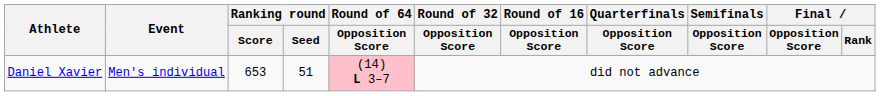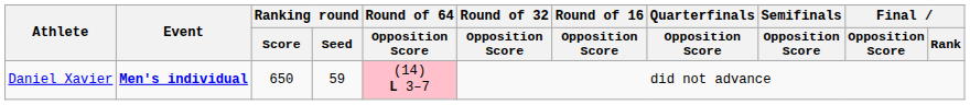Daniel Xavier | Event: normal -> bold
Daniel Xavier | Ranking round / Score: 653 -> 650
Daniel Xavier | Ranking round / Seed: 51 -> 59
